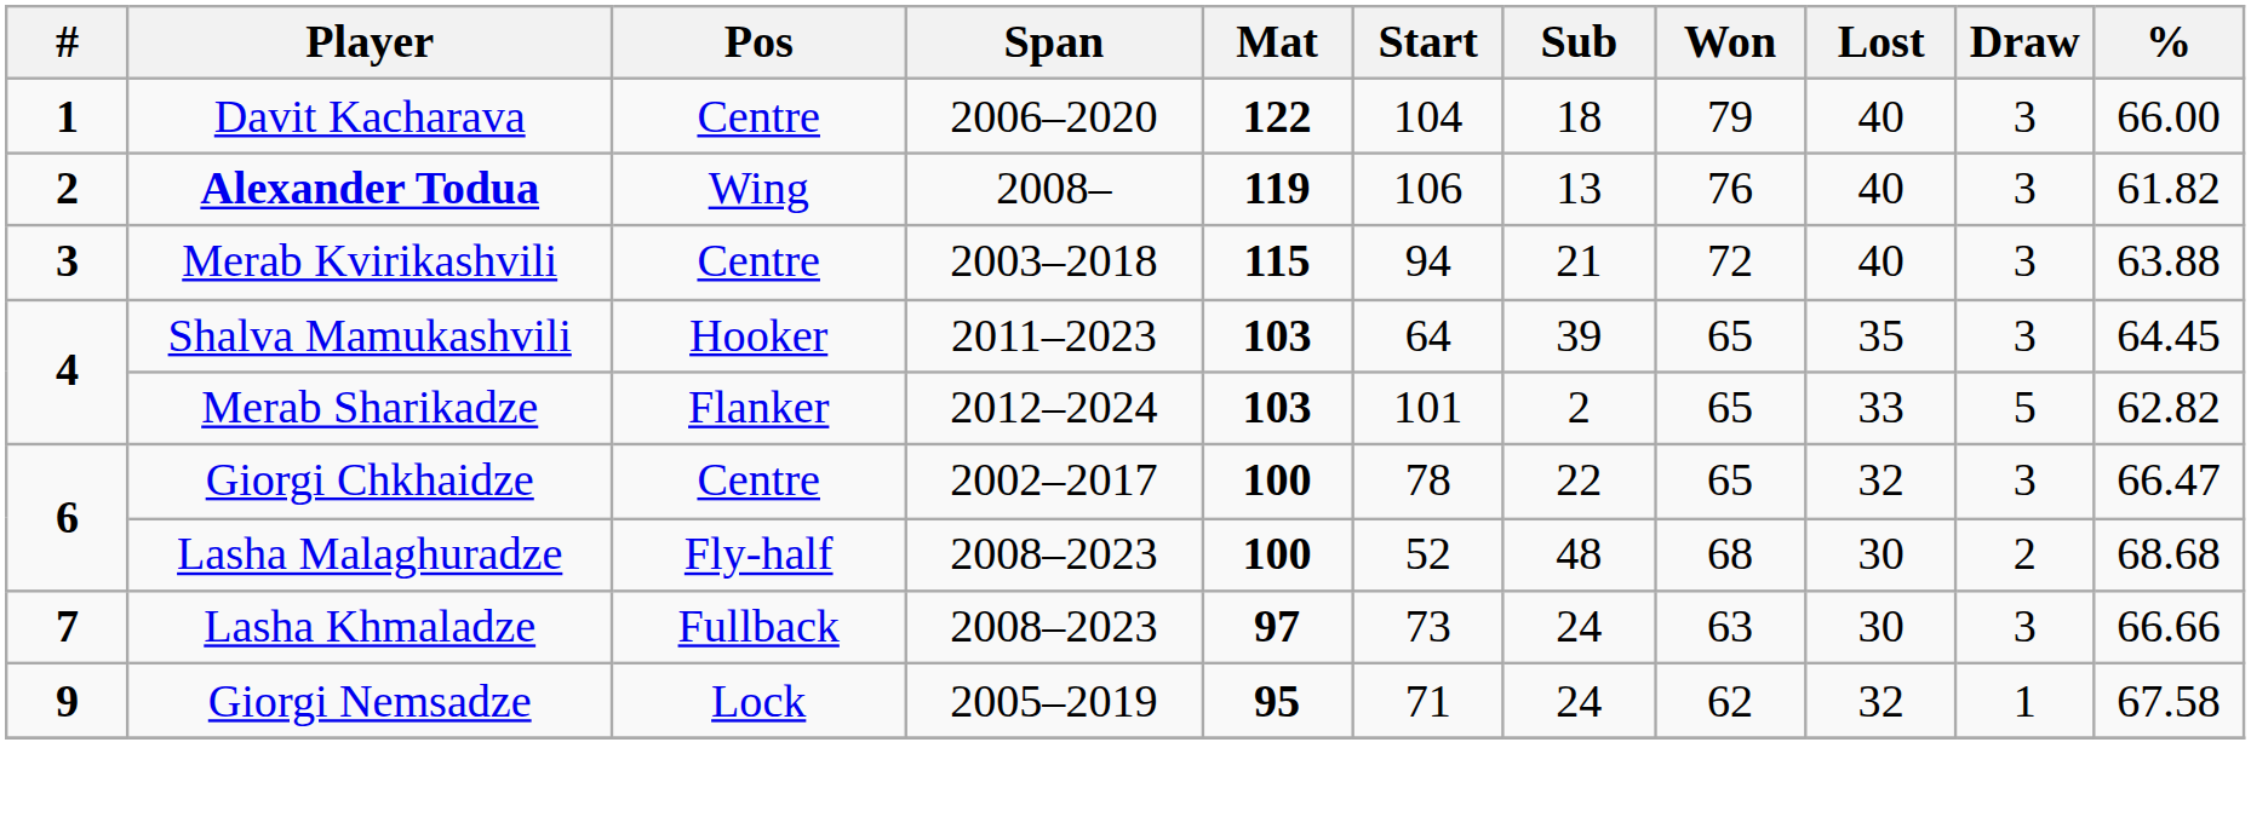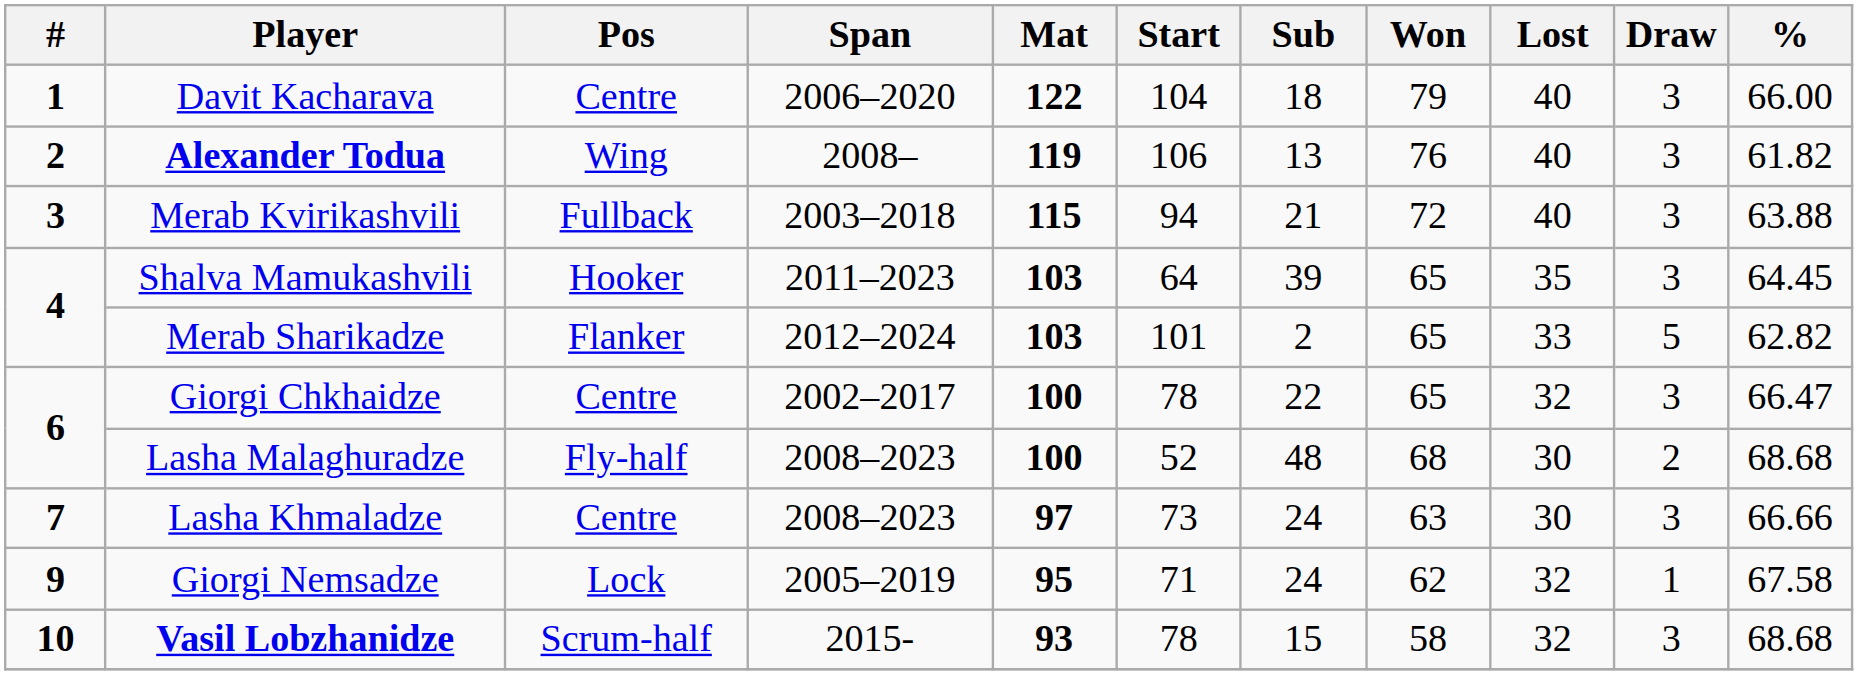Merab Kvirikashvili | Pos: Centre -> Fullback
Lasha Khmaladze | Pos: Fullback -> Centre
+ row: 10 | Vasil Lobzhanidze | Scrum-half | 2015- | 93 | 78 | 15 | 58 | 32 | 3 | 68.68
